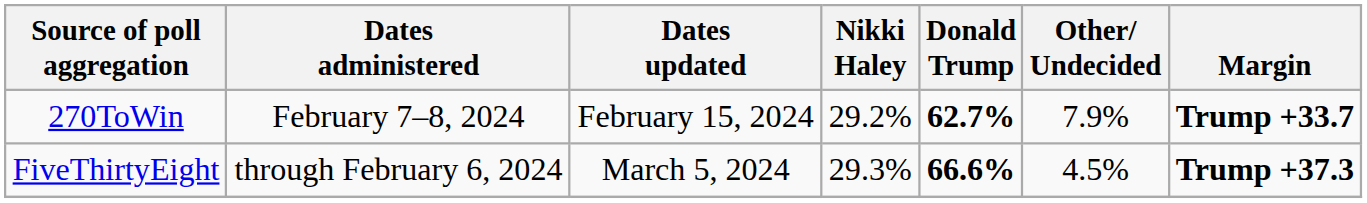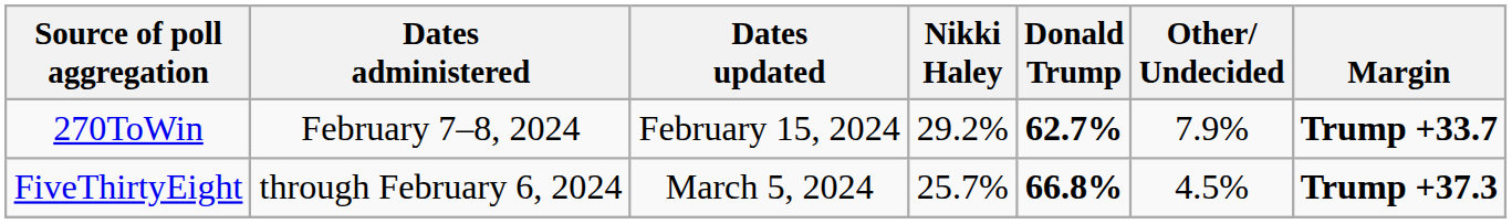FiveThirtyEight | Nikki Haley: 29.3% -> 25.7%
FiveThirtyEight | Donald Trump: 66.6% -> 66.8%
